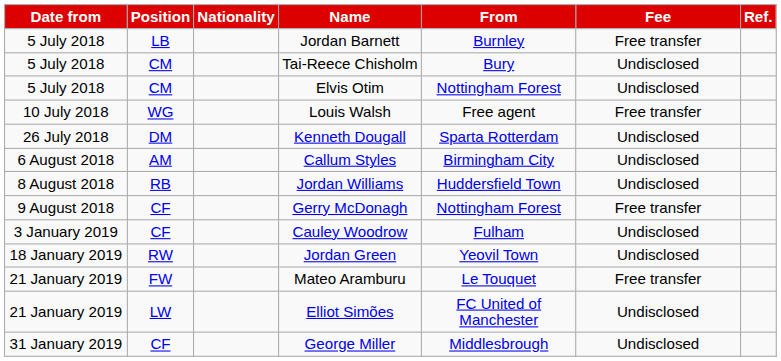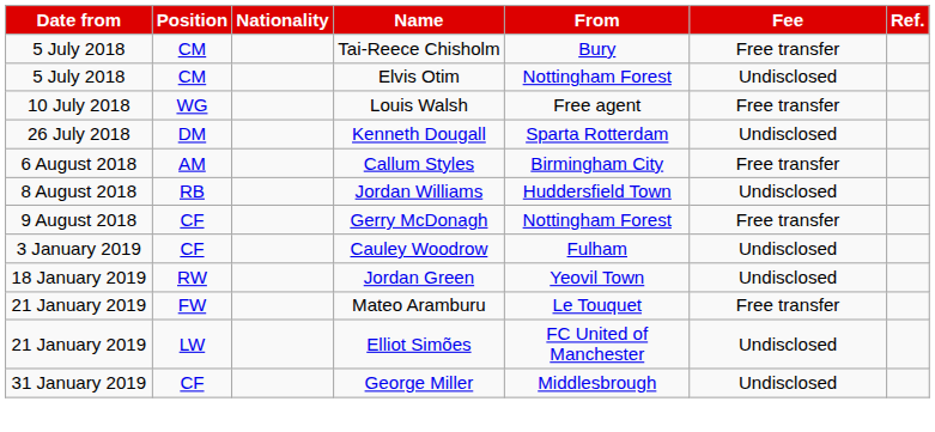- row: 5 July 2018 | LB | Jordan Barnett | Burnley | Free transfer
Tai-Reece Chisholm | Fee: Undisclosed -> Free transfer
Callum Styles | Fee: Undisclosed -> Free transfer
